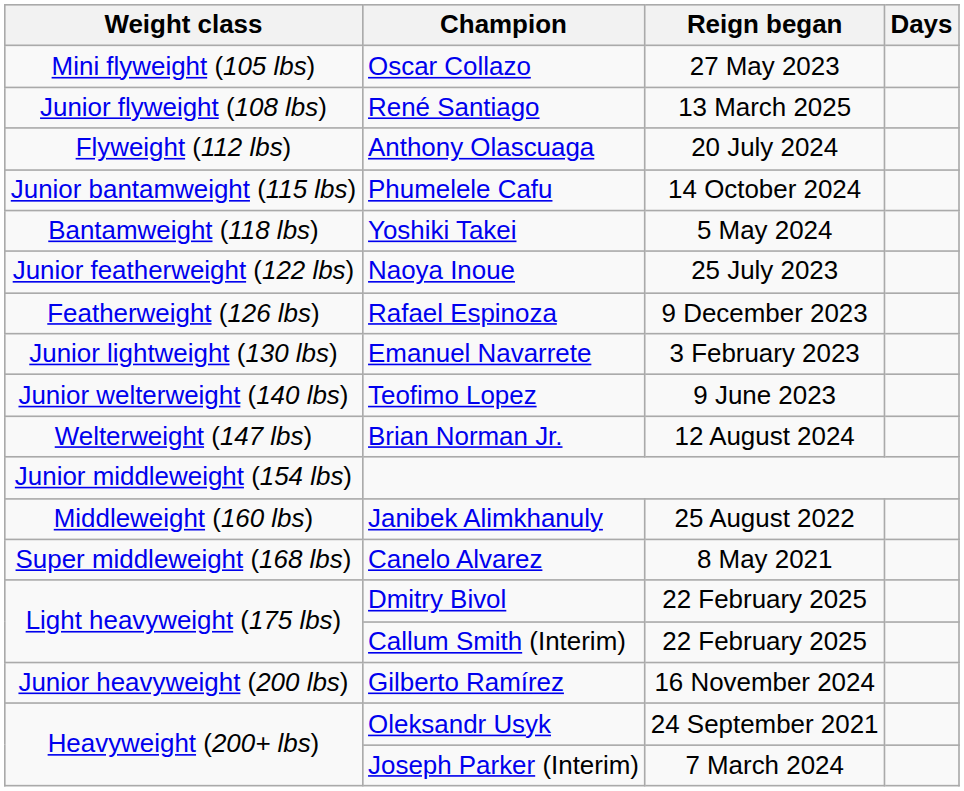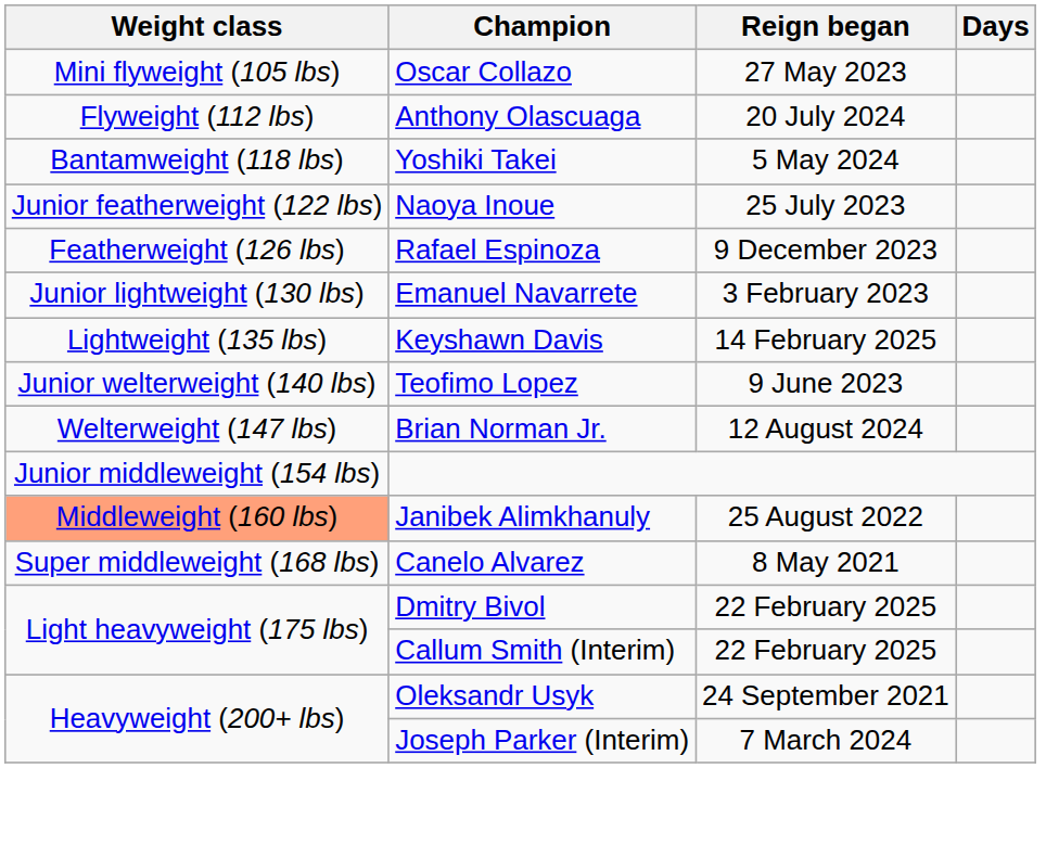- row: Junior flyweight (108 lbs) | René Santiago | 13 March 2025
- row: Junior bantamweight (115 lbs) | Phumelele Cafu | 14 October 2024
+ row: Lightweight (135 lbs) | Keyshawn Davis | 14 February 2025
Janibek Alimkhanuly | Weight class: no background -> lightsalmon background
- row: Junior heavyweight (200 lbs) | Gilberto Ramírez | 16 November 2024
